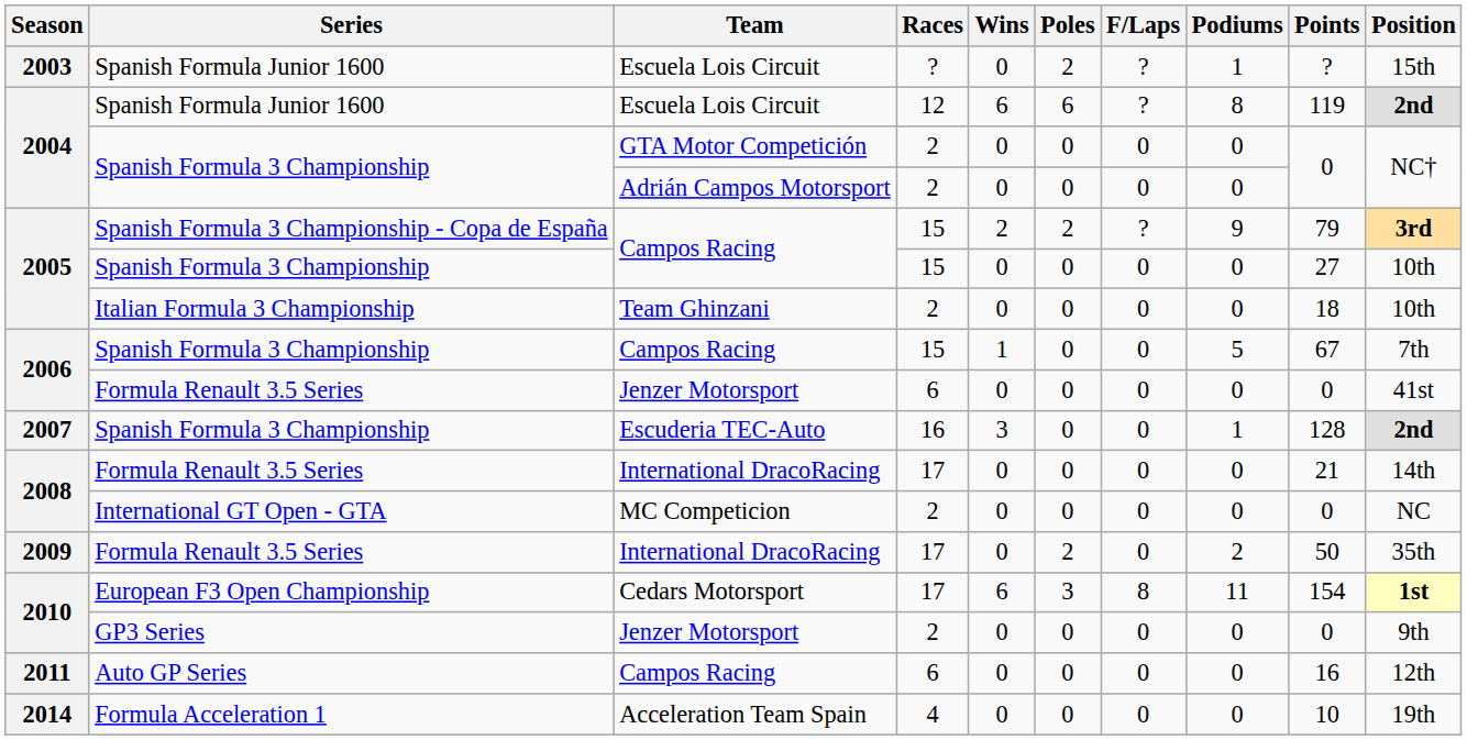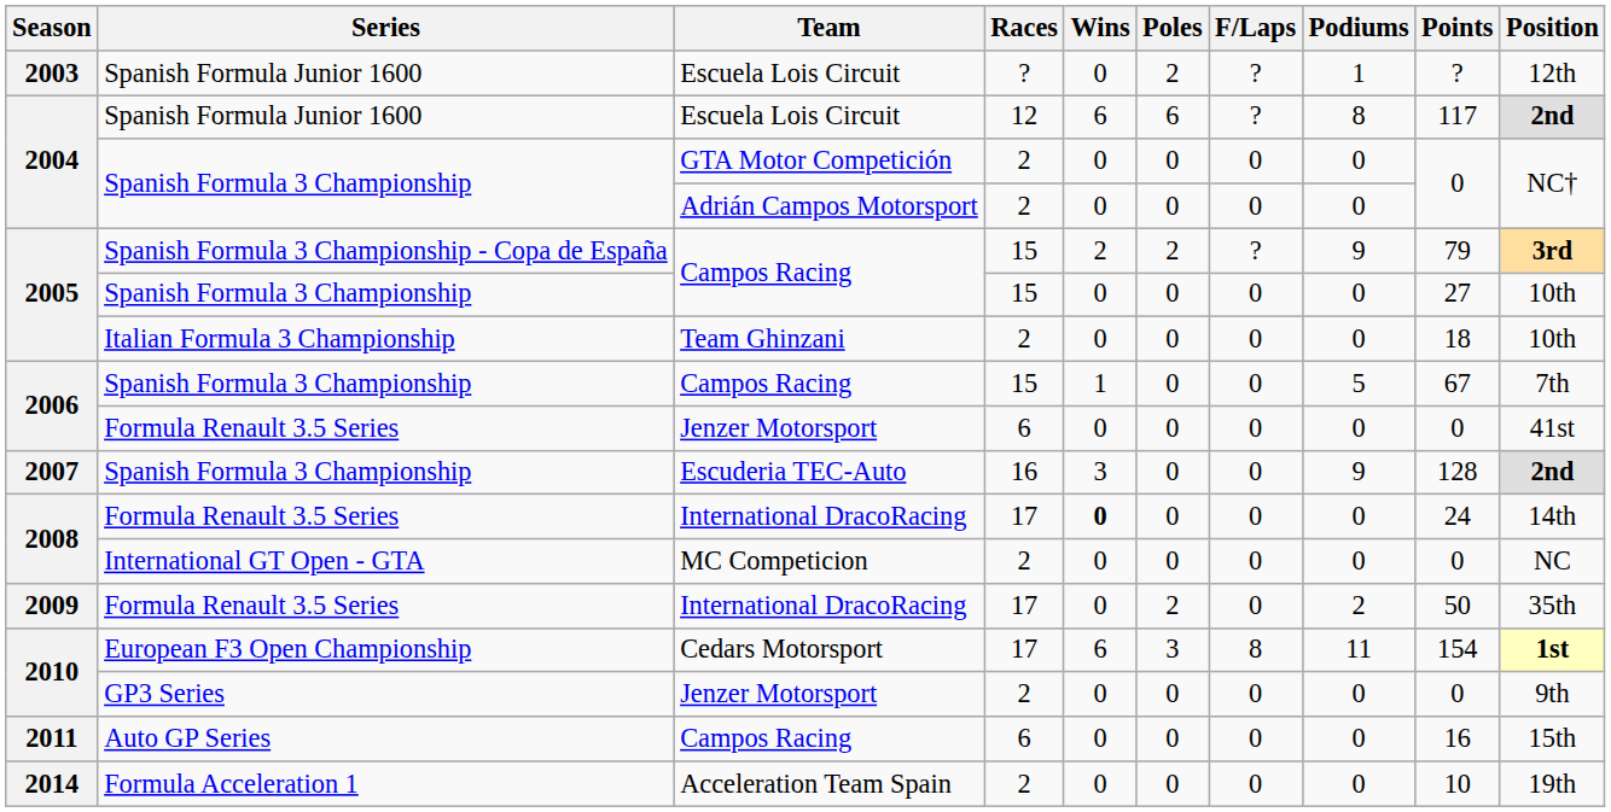2003 / Escuela Lois Circuit | Position: 15th -> 12th
2004 / Escuela Lois Circuit | Points: 119 -> 117
Escuderia TEC-Auto | Podiums: 1 -> 9
2008 / International DracoRacing | Wins: normal -> bold
2008 / International DracoRacing | Points: 21 -> 24
2011 / Campos Racing | Position: 12th -> 15th
Acceleration Team Spain | Races: 4 -> 2
